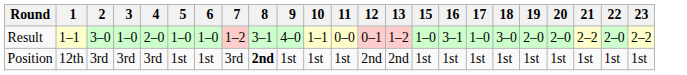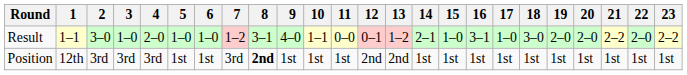+ column: 14 | 2–1 | 1st
